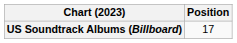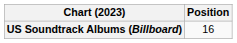US Soundtrack Albums (Billboard) | Position: 17 -> 16
